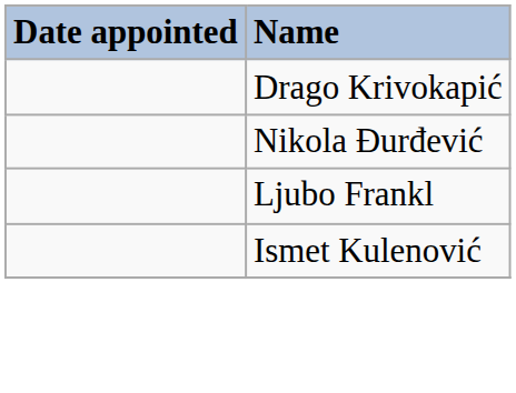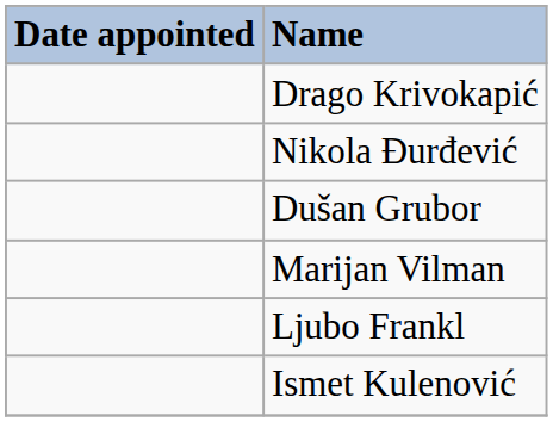+ row: Dušan Grubor
+ row: Marijan Vilman
